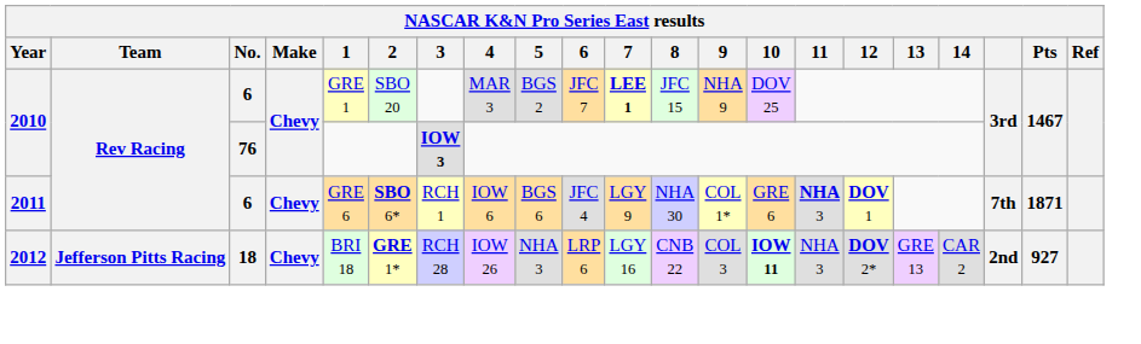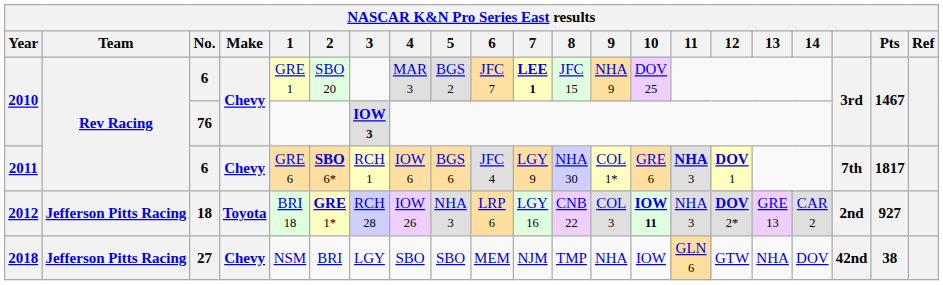2011 | Pts: 1871 -> 1817
2012 | Make: Chevy -> Toyota
+ row: 2018 | Jefferson Pitts Racing | 27 | Chevy | NSM | BRI | LGY | SBO | SBO | MEM | NJM | TMP | NHA | IOW | GLN 6 | GTW | NHA | DOV | 42nd | 38
